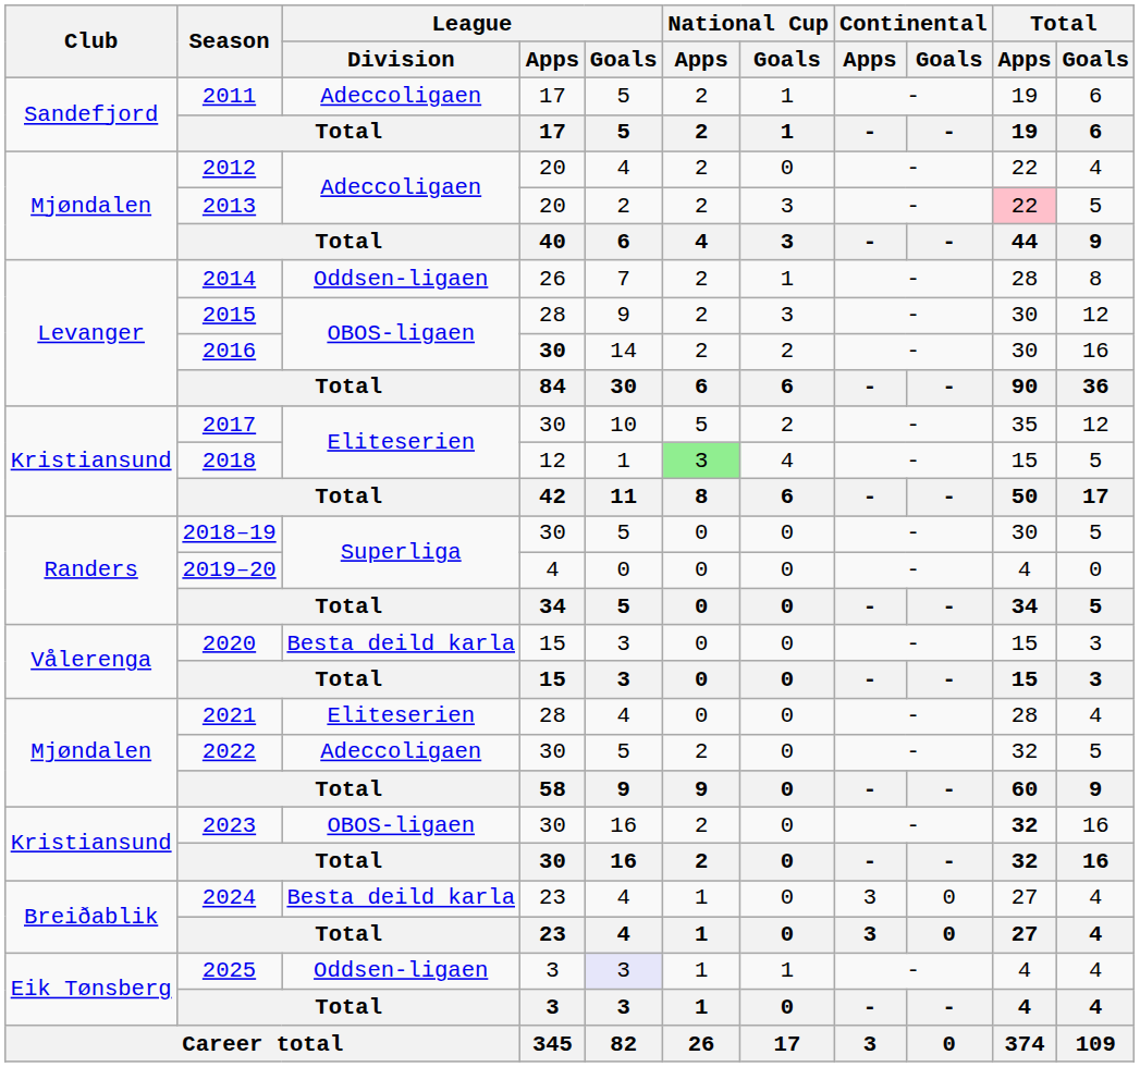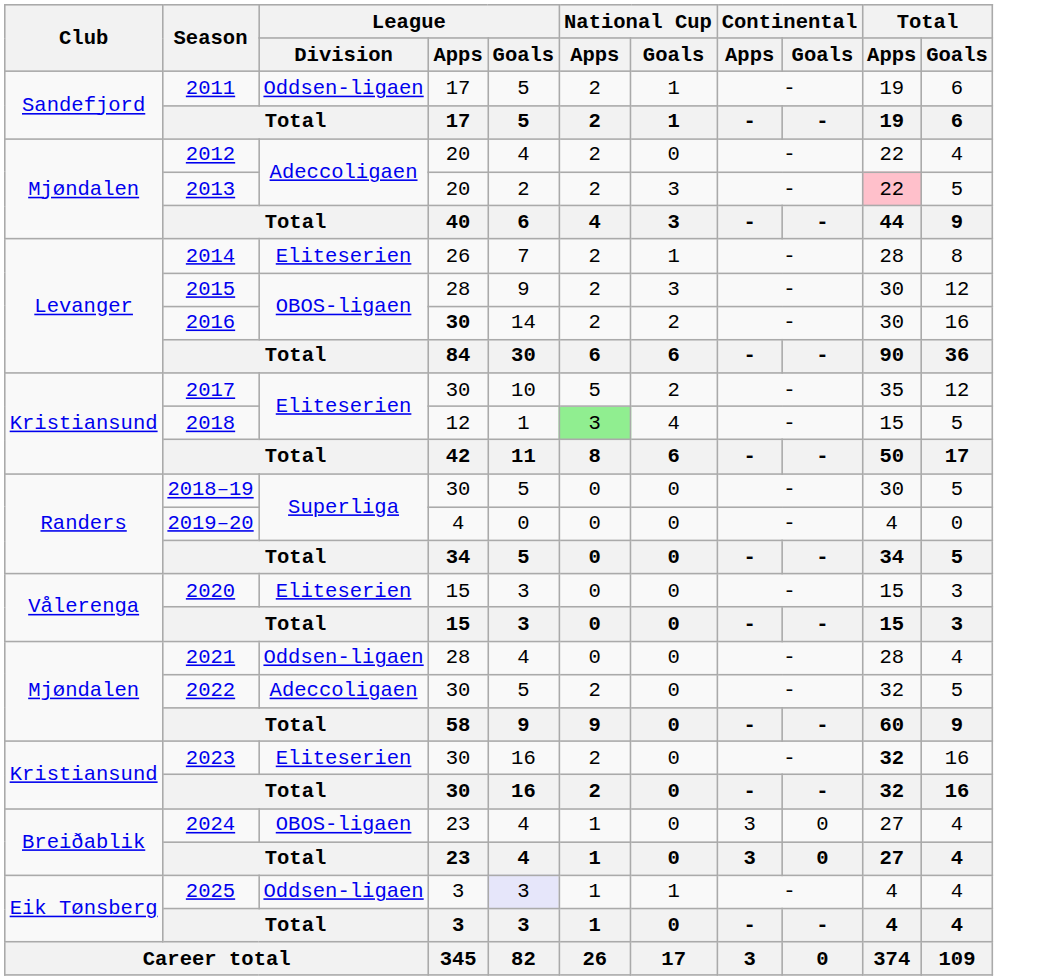2011 | League / Division: Adeccoligaen -> Oddsen-ligaen
2014 | League / Division: Oddsen-ligaen -> Eliteserien
2020 | League / Division: Besta deild karla -> Eliteserien
2021 | League / Division: Eliteserien -> Oddsen-ligaen
2023 | League / Division: OBOS-ligaen -> Eliteserien
2024 | League / Division: Besta deild karla -> OBOS-ligaen
